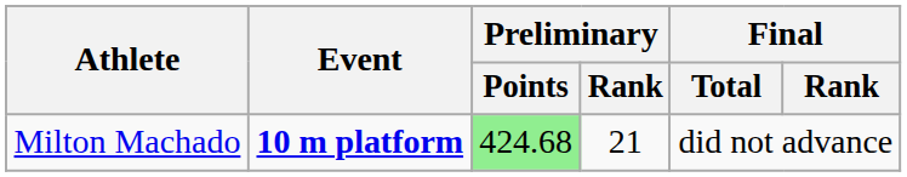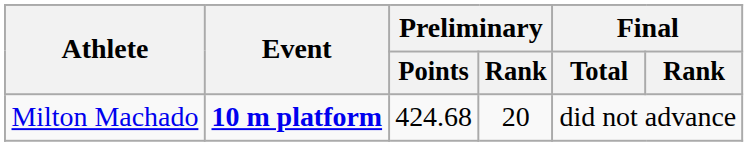Milton Machado | Preliminary / Points: lightgreen background -> no background
Milton Machado | Preliminary / Rank: 21 -> 20
